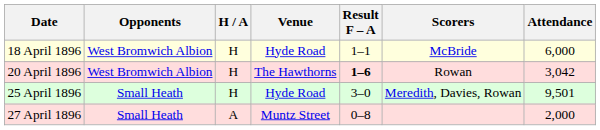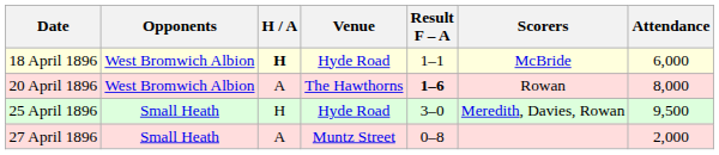18 April 1896 | H / A: normal -> bold
20 April 1896 | H / A: H -> A
20 April 1896 | Attendance: 3,042 -> 8,000
25 April 1896 | Attendance: 9,501 -> 9,500
